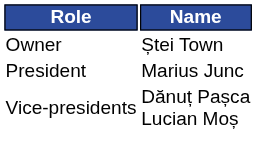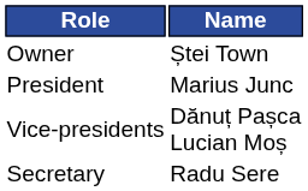+ row: Secretary | Radu Sere
